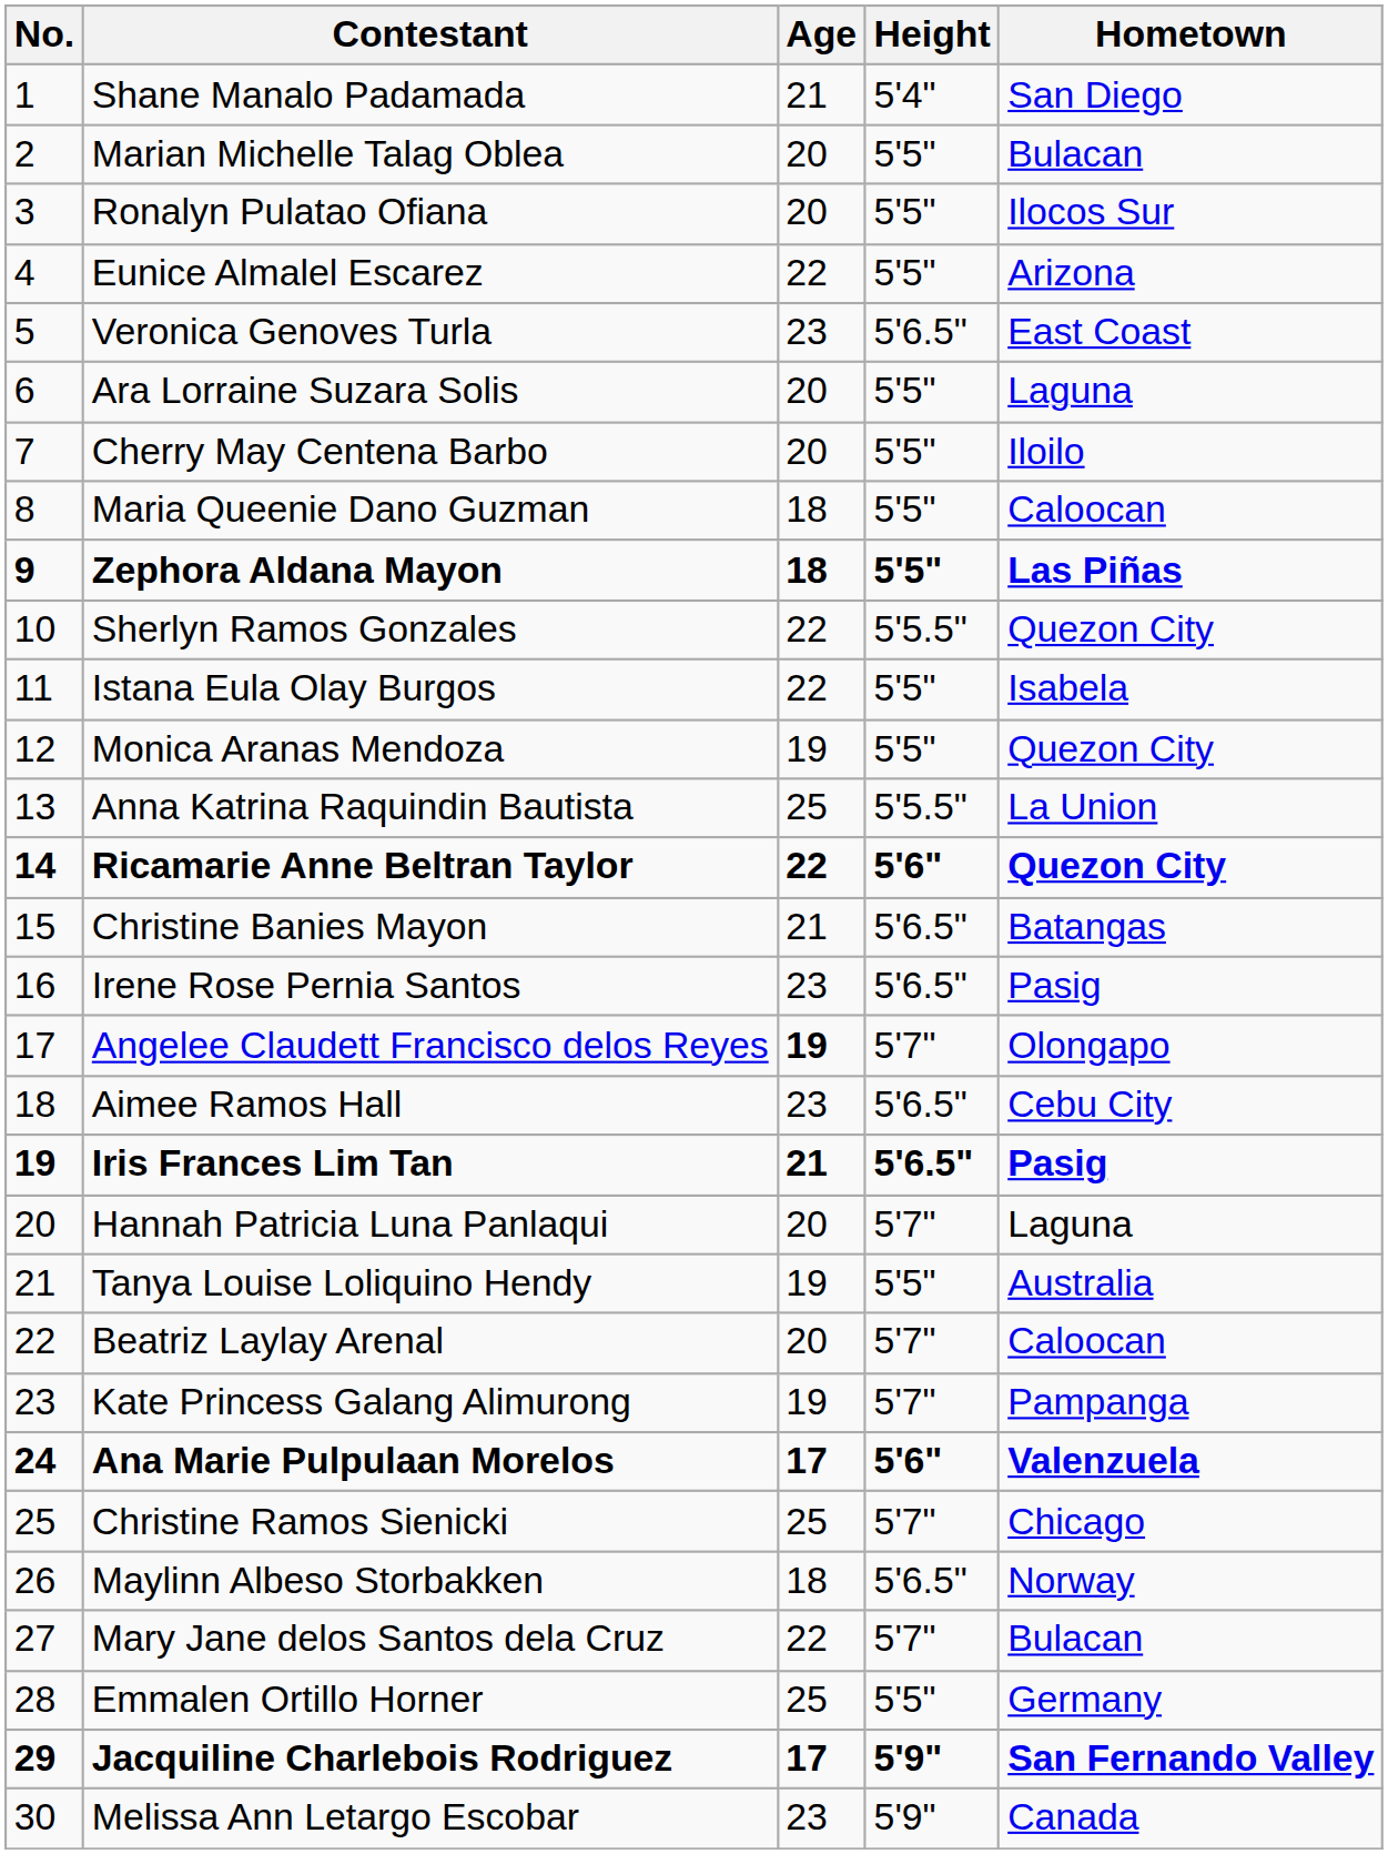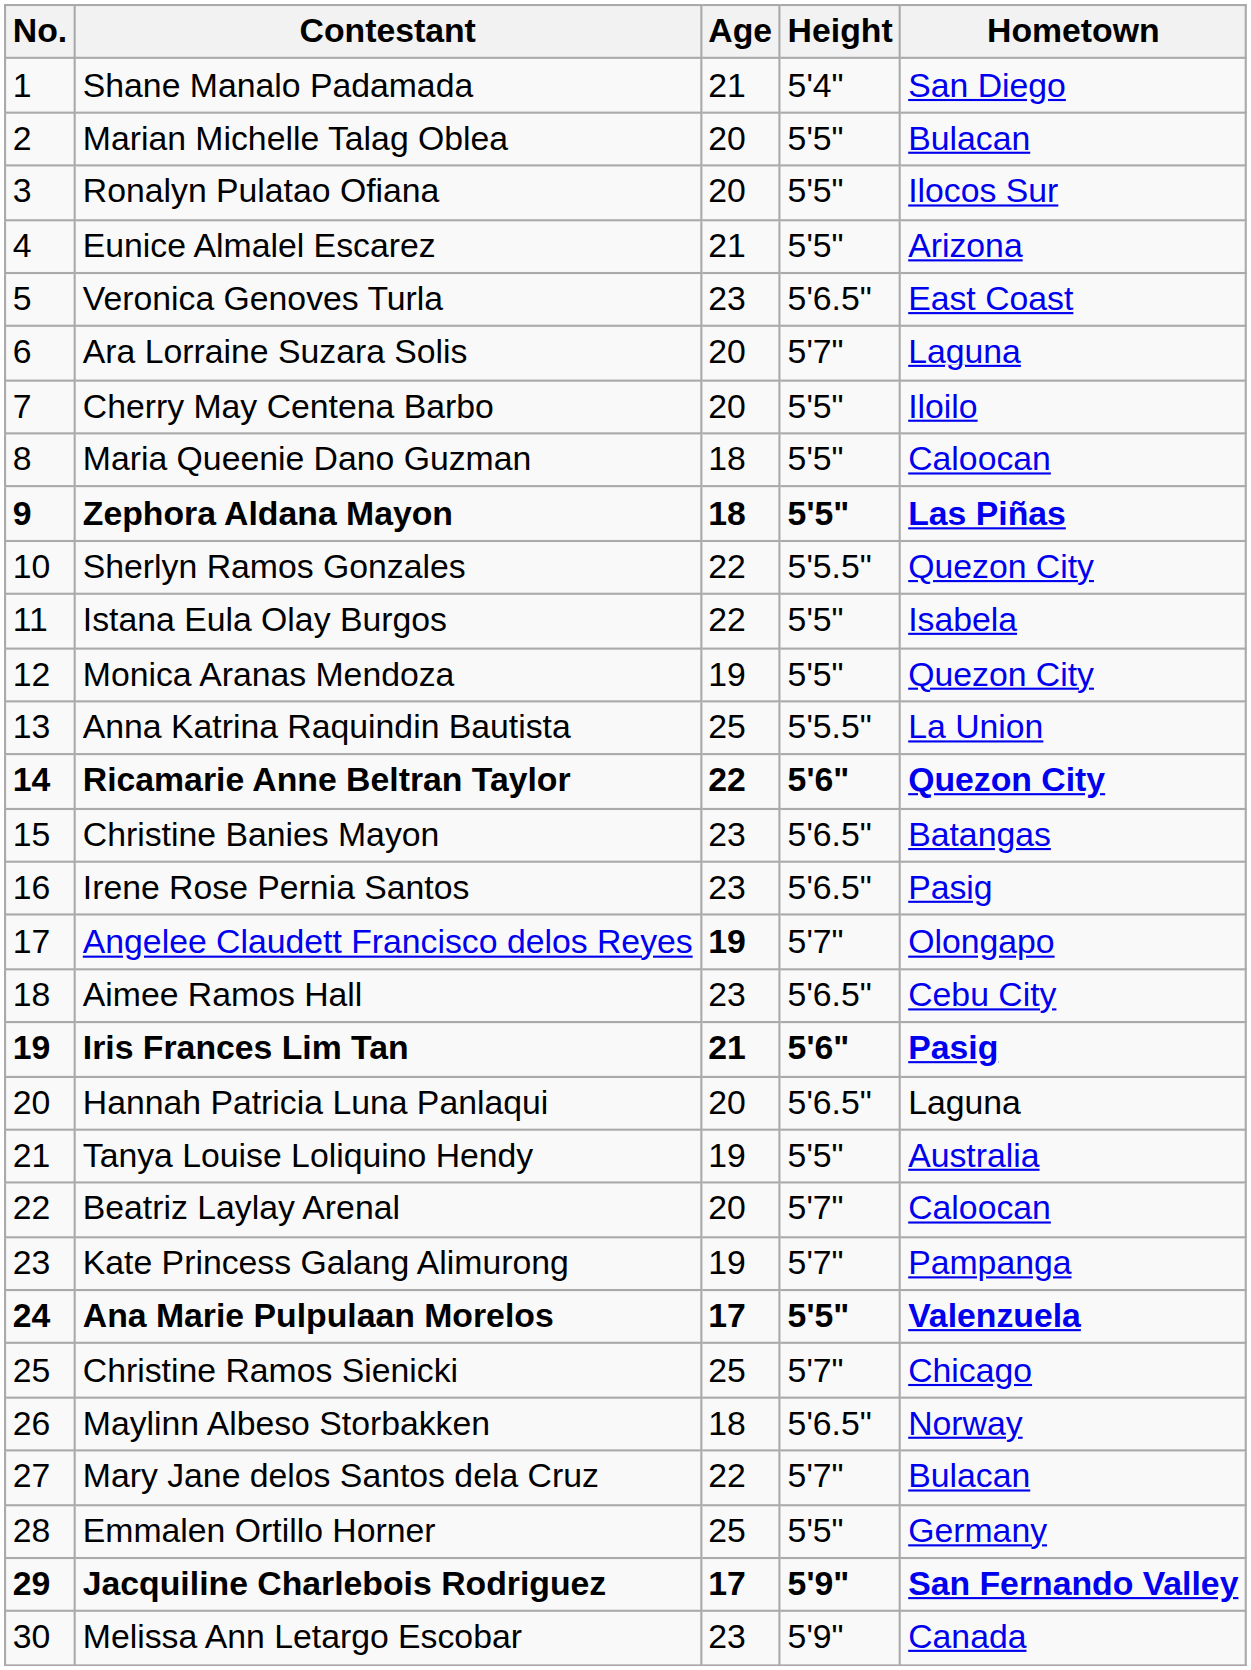Eunice Almalel Escarez | Age: 22 -> 21
Ara Lorraine Suzara Solis | Height: 5'5" -> 5'7"
Christine Banies Mayon | Age: 21 -> 23
Iris Frances Lim Tan | Height: 5'6.5" -> 5'6"
Hannah Patricia Luna Panlaqui | Height: 5'7" -> 5'6.5"
Ana Marie Pulpulaan Morelos | Height: 5'6" -> 5'5"
